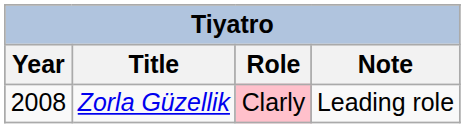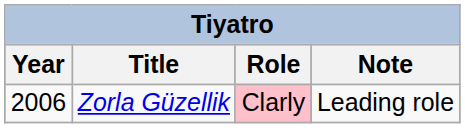Zorla Güzellik | Year: 2008 -> 2006
